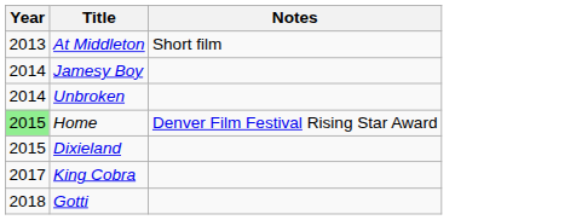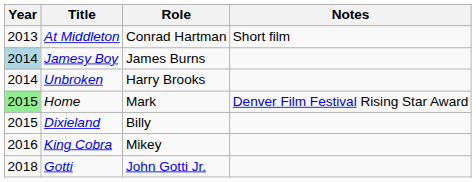+ column: Role | Conrad Hartman | James Burns | Harry Brooks | Mark | Billy | Mikey | John Gotti Jr.
Jamesy Boy | Year: no background -> lightblue background
King Cobra | Year: 2017 -> 2016
